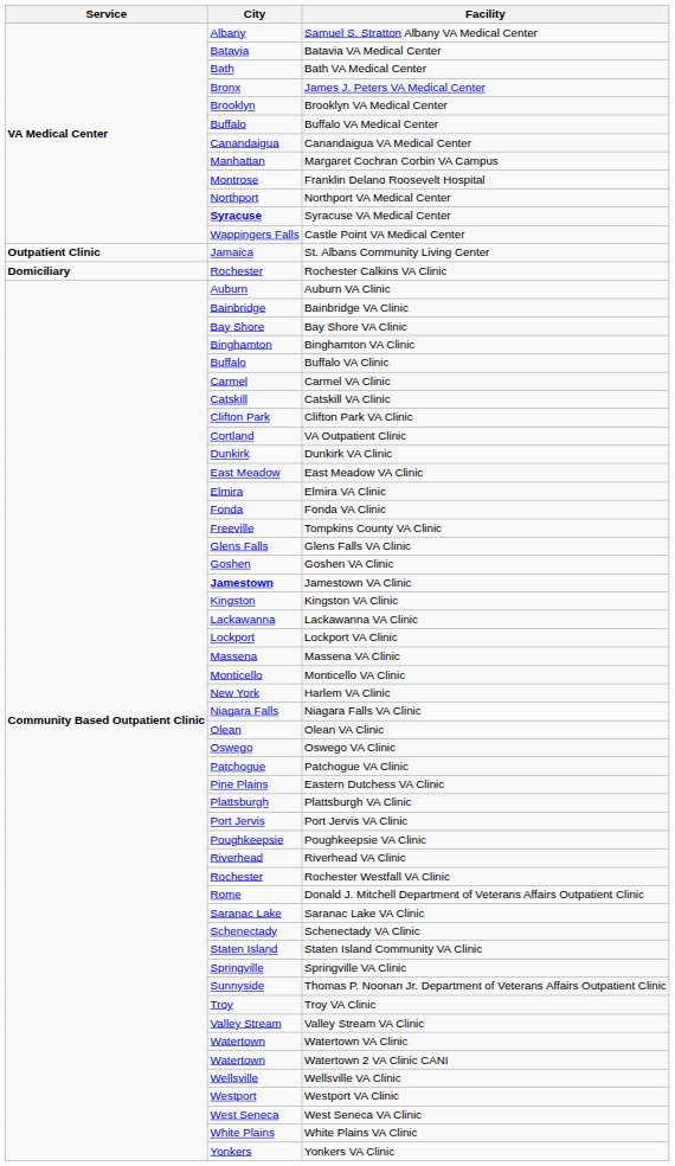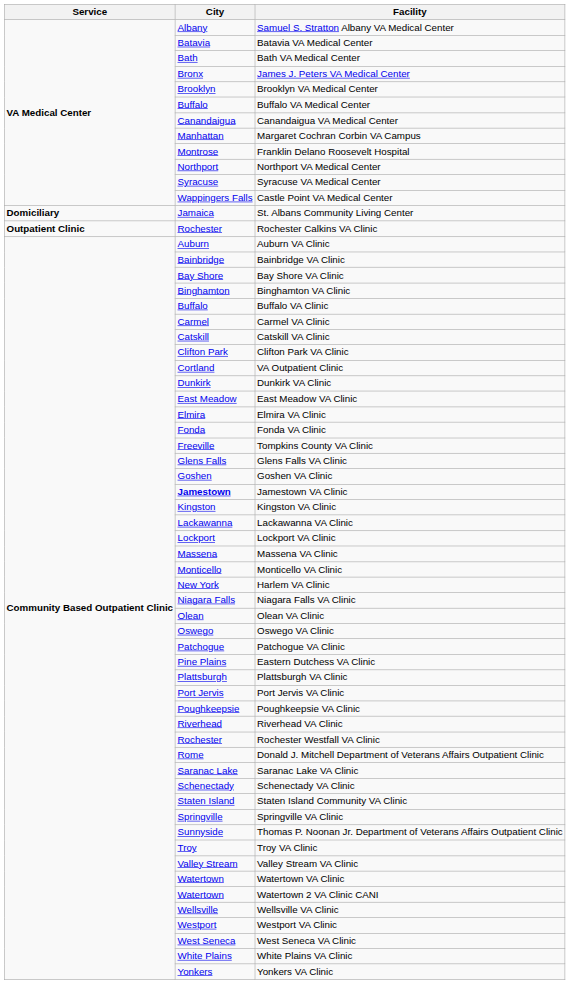Syracuse VA Medical Center | City: bold -> normal
St. Albans Community Living Center | Service: Outpatient Clinic -> Domiciliary
Rochester Calkins VA Clinic | Service: Domiciliary -> Outpatient Clinic
